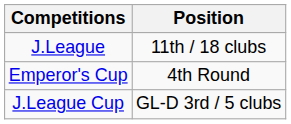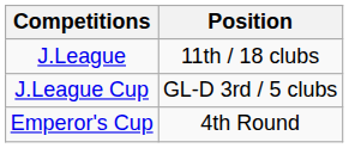rows swapped: Emperor's Cup <-> J.League Cup
